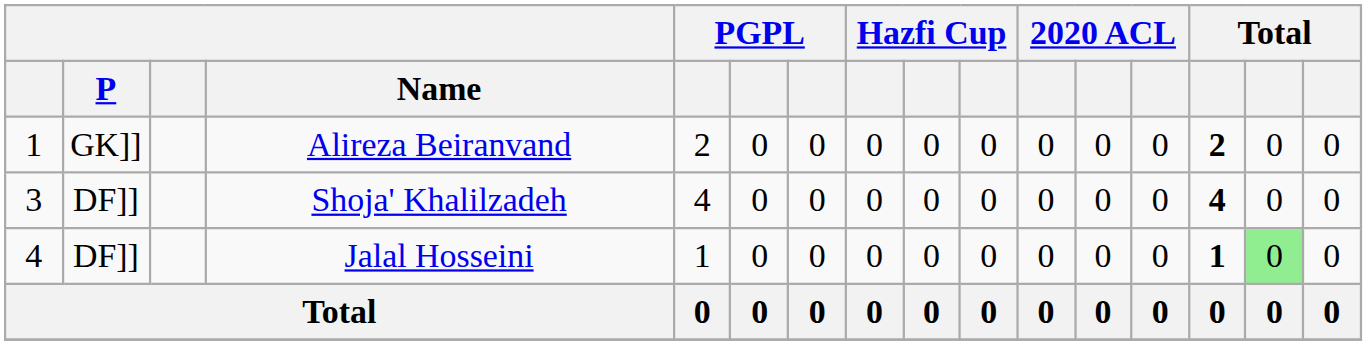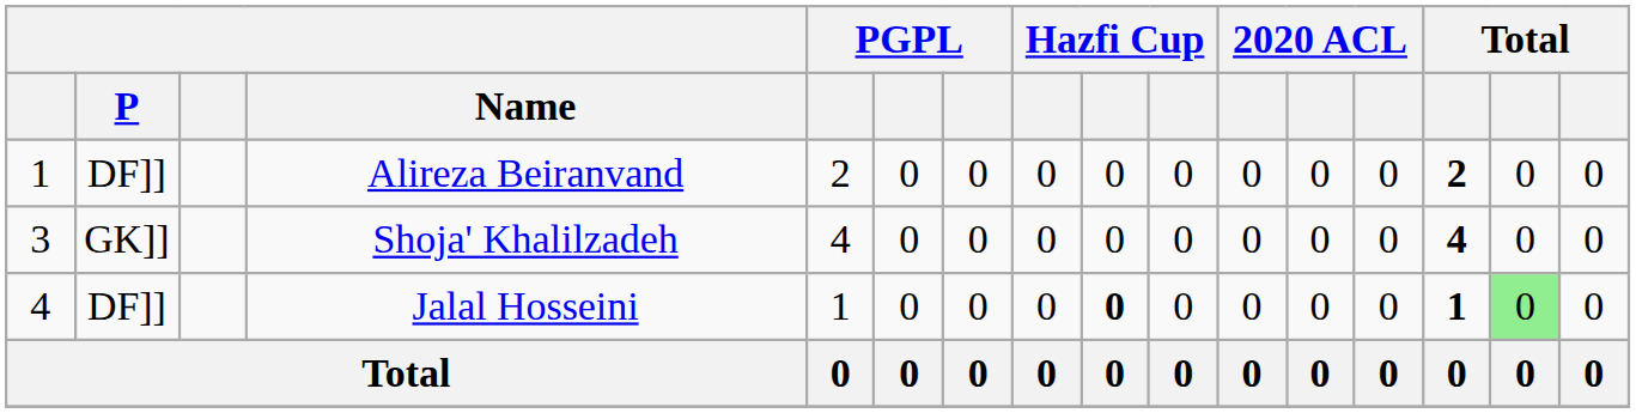Alireza Beiranvand | P: GK]] -> DF]]
Shoja' Khalilzadeh | P: DF]] -> GK]]
Jalal Hosseini | column 9: normal -> bold
